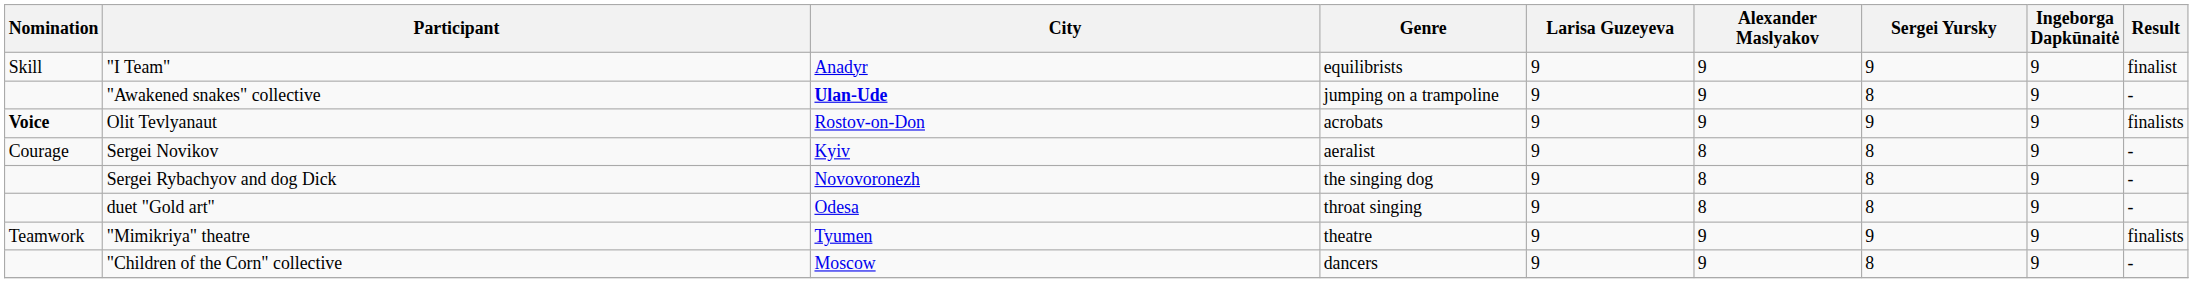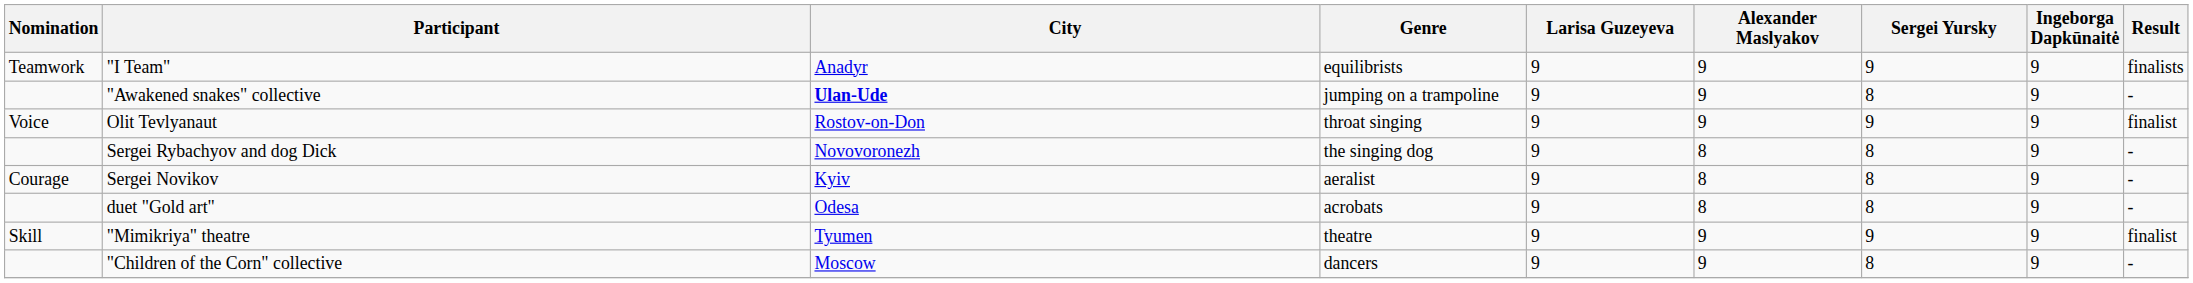"I Team" | Nomination: Skill -> Teamwork
"I Team" | Result: finalist -> finalists
Olit Tevlyanaut | Nomination: bold -> normal
Olit Tevlyanaut | Genre: acrobats -> throat singing
Olit Tevlyanaut | Result: finalists -> finalist
rows swapped: Sergei Rybachyov and dog Dick <-> Sergei Novikov
duet "Gold art" | Genre: throat singing -> acrobats
"Mimikriya" theatre | Nomination: Teamwork -> Skill
"Mimikriya" theatre | Result: finalists -> finalist
